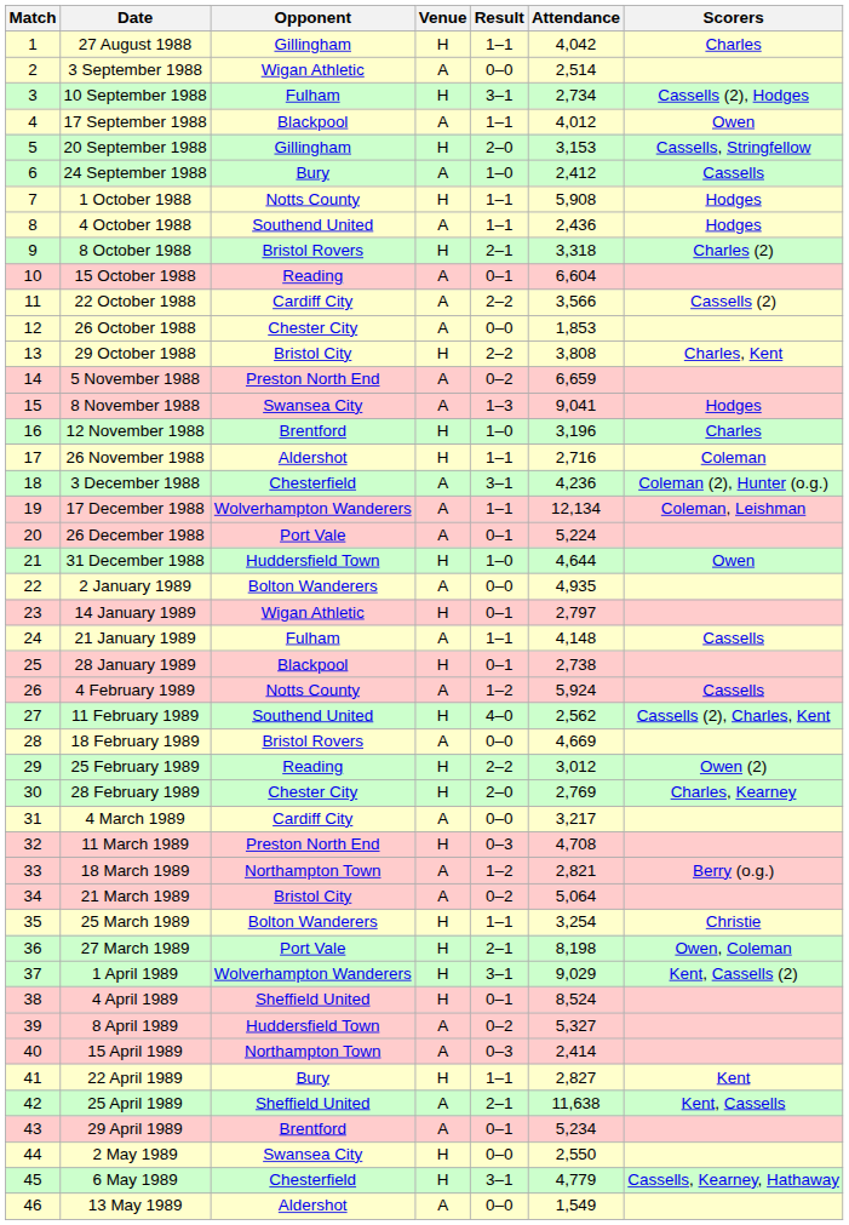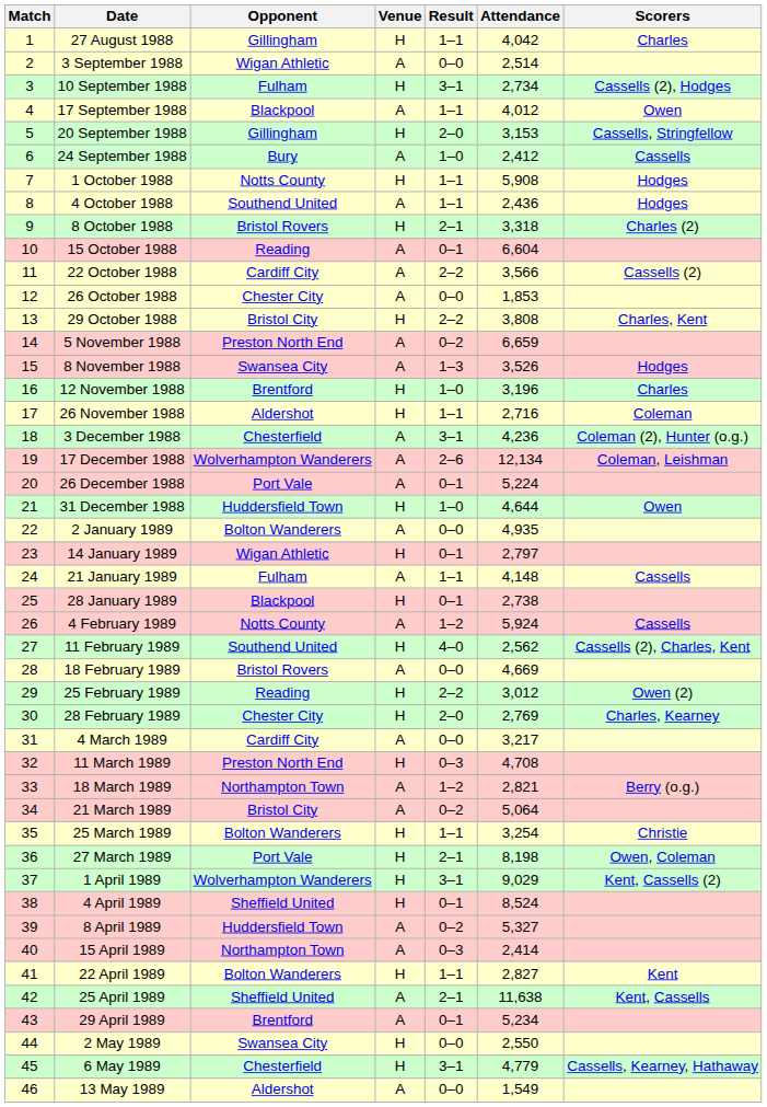8 November 1988 | Attendance: 9,041 -> 3,526
17 December 1988 | Result: 1–1 -> 2–6
22 April 1989 | Opponent: Bury -> Bolton Wanderers
